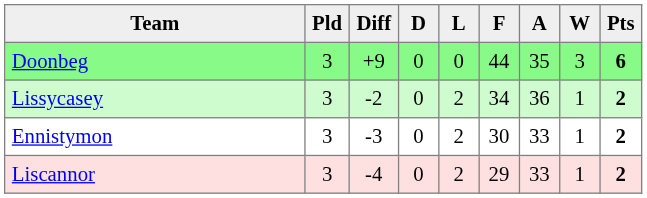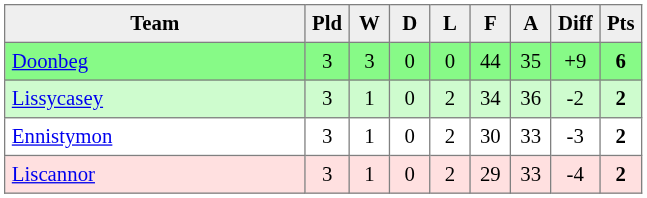columns swapped: W <-> Diff
